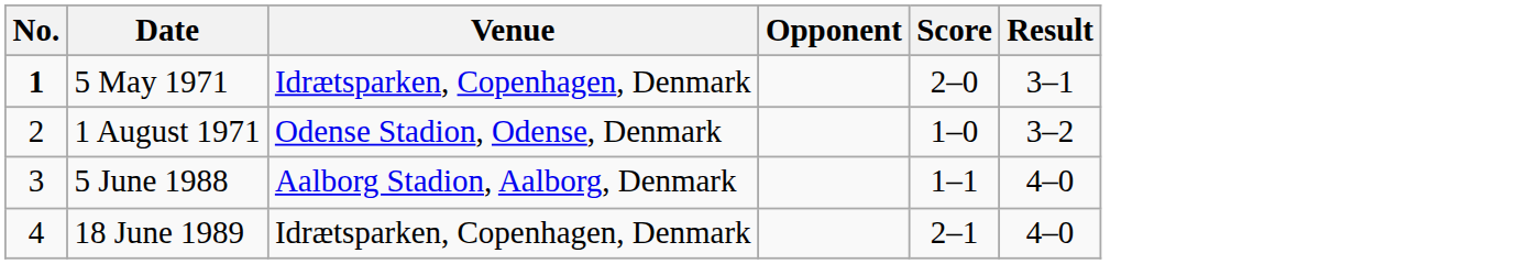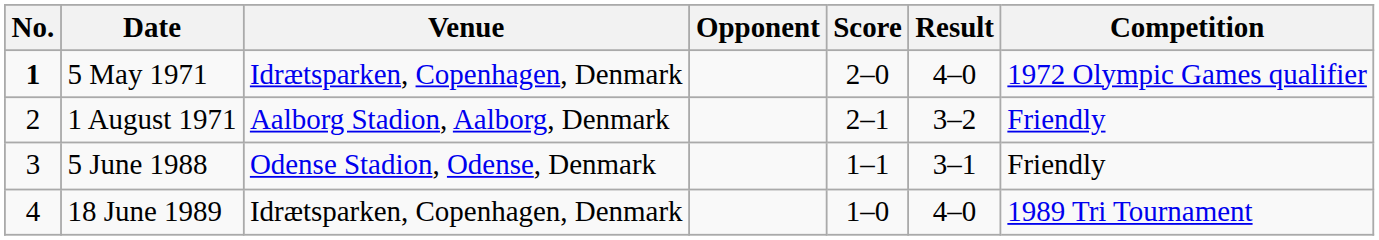+ column: Competition | 1972 Olympic Games qualifier | Friendly | Friendly | 1989 Tri Tournament
5 May 1971 | Result: 3–1 -> 4–0
1 August 1971 | Venue: Odense Stadion, Odense, Denmark -> Aalborg Stadion, Aalborg, Denmark
1 August 1971 | Score: 1–0 -> 2–1
5 June 1988 | Venue: Aalborg Stadion, Aalborg, Denmark -> Odense Stadion, Odense, Denmark
5 June 1988 | Result: 4–0 -> 3–1
18 June 1989 | Score: 2–1 -> 1–0
